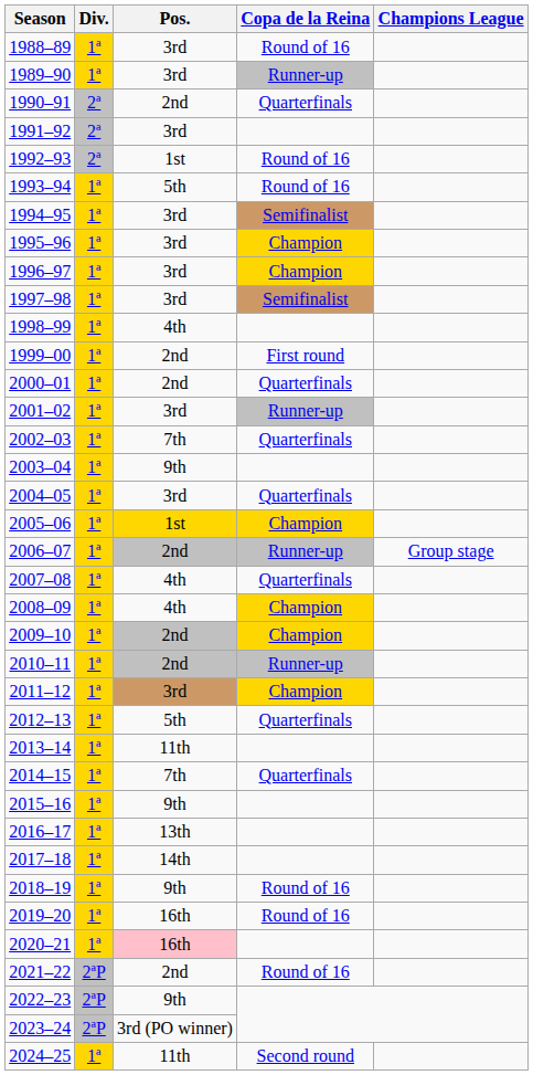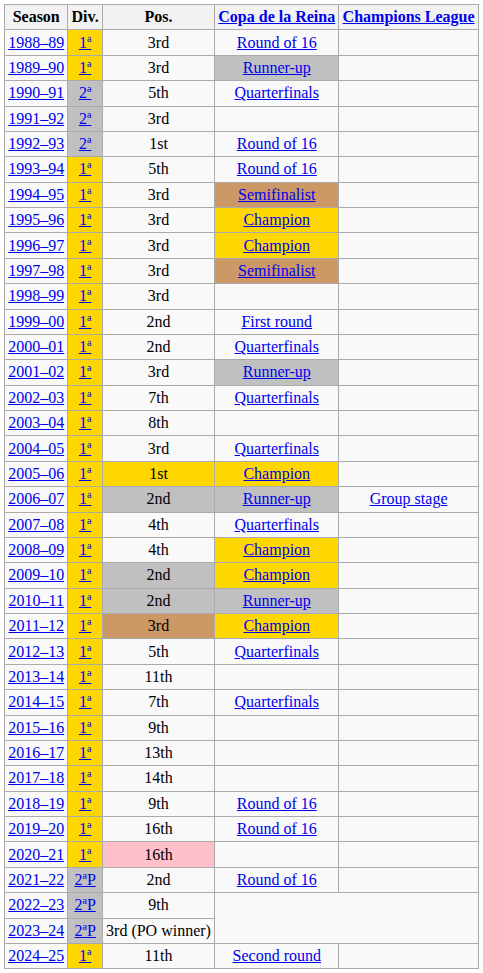1990–91 | Pos.: 2nd -> 5th
1998–99 | Pos.: 4th -> 3rd
2003–04 | Pos.: 9th -> 8th
